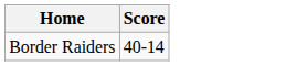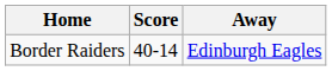+ column: Away | Edinburgh Eagles
